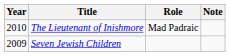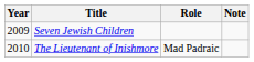rows swapped: Seven Jewish Children <-> The Lieutenant of Inishmore
